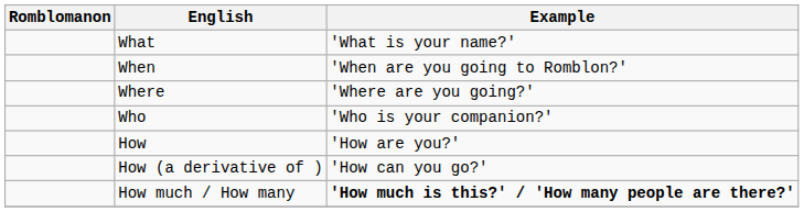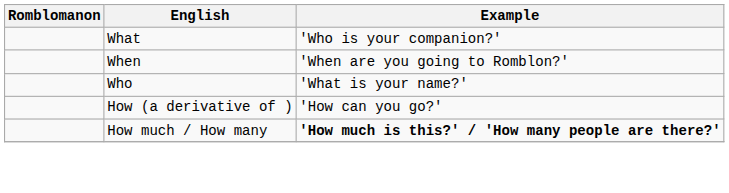What | Example: 'What is your name?' -> 'Who is your companion?'
- row: Where | 'Where are you going?'
Who | Example: 'Who is your companion?' -> 'What is your name?'
- row: How | 'How are you?'
